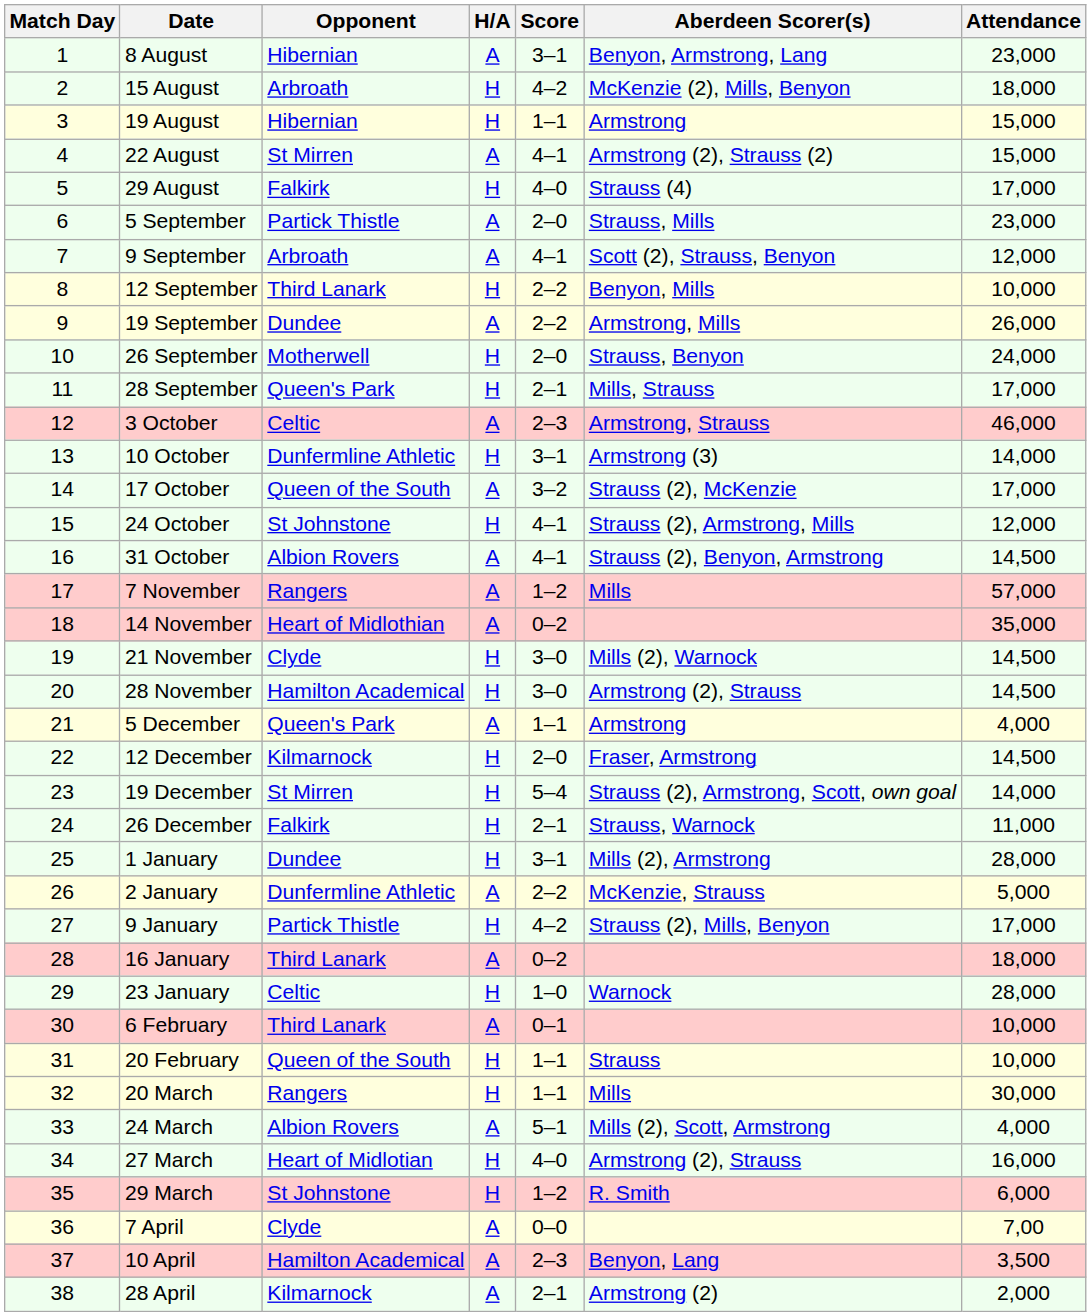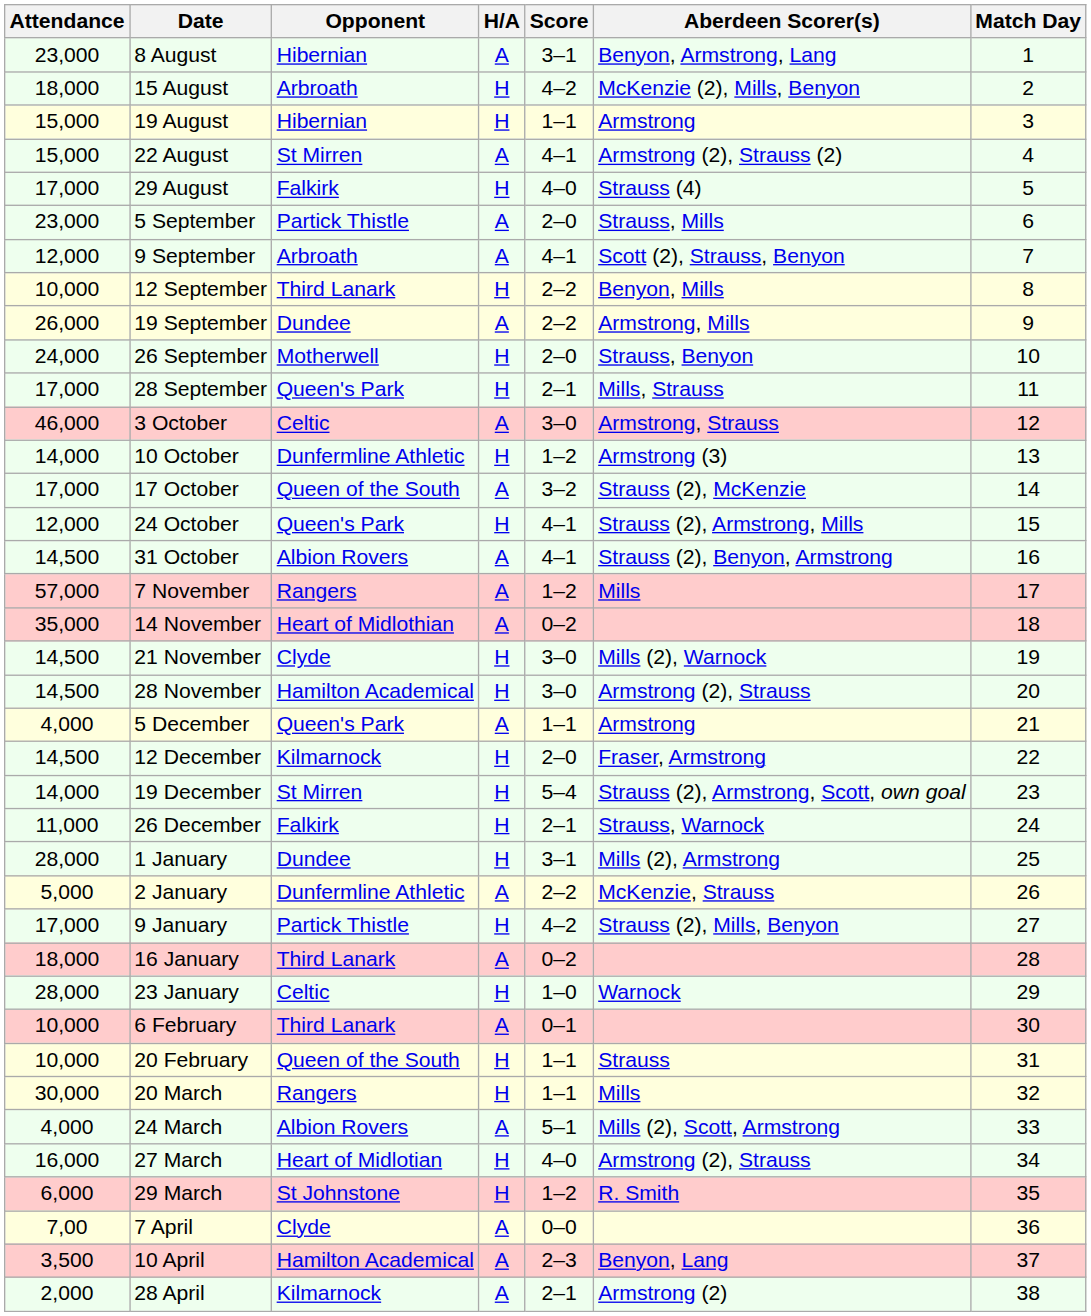columns swapped: Match Day <-> Attendance
3 October | Score: 2–3 -> 3–0
10 October | Score: 3–1 -> 1–2
24 October | Opponent: St Johnstone -> Queen's Park
